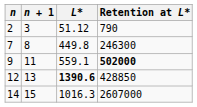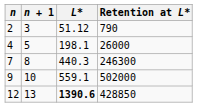+ row: 4 | 5 | 198.1 | 26000
7 | L*: 449.8 -> 440.3
9 | n + 1: 11 -> 10
9 | Retention at L*: bold -> normal
- row: 14 | 15 | 1016.3 | 2607000
